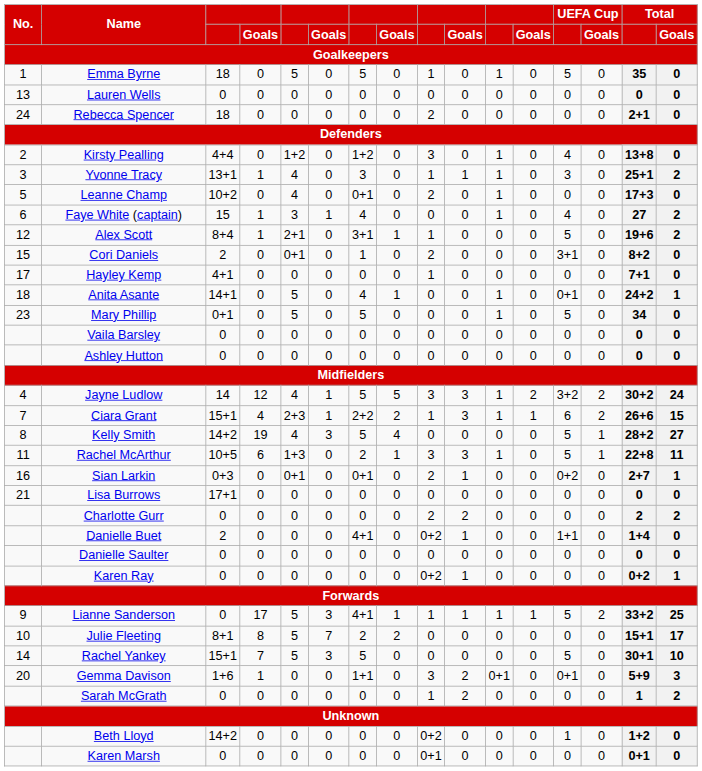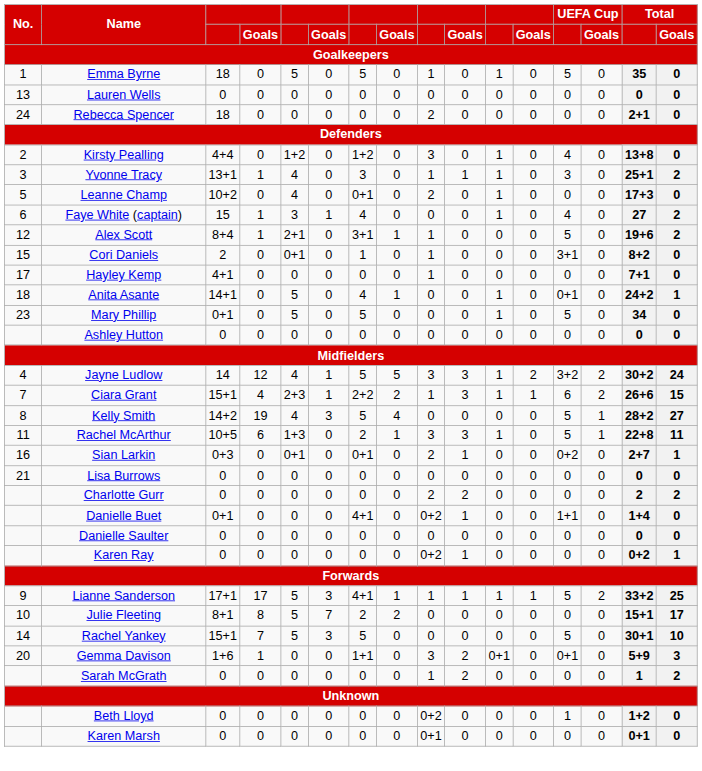Cori Daniels | column 9: 2 -> 1
- row: Vaila Barsley | 0 | 0 | 0 | 0 | 0 | 0 | 0 | 0 | 0 | 0 | 0 | 0 | 0 | 0
Lisa Burrows | column 3: 17+1 -> 0
Danielle Buet | column 3: 2 -> 0+1
Lianne Sanderson | column 3: 0 -> 17+1
Beth Lloyd | column 3: 14+2 -> 0
